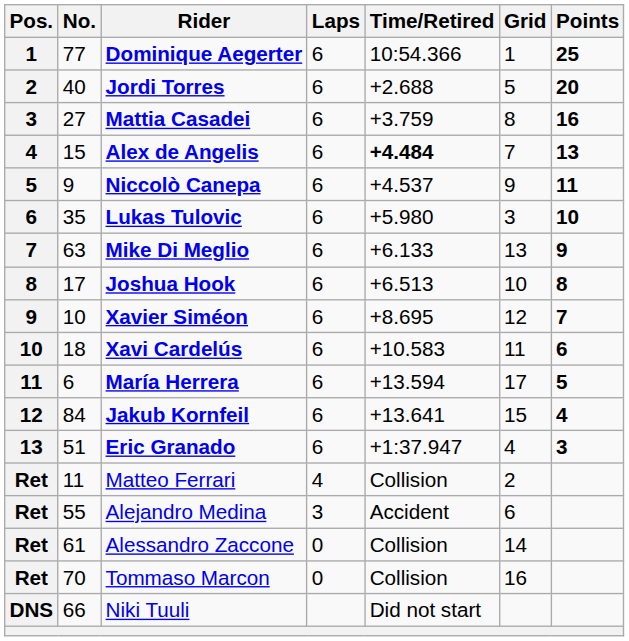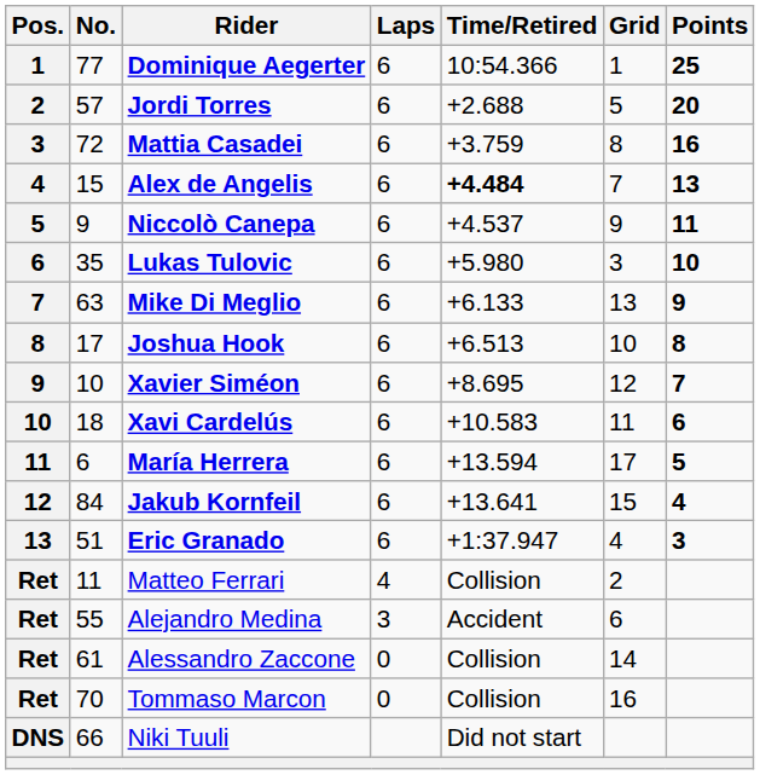Jordi Torres | No.: 40 -> 57
Mattia Casadei | No.: 27 -> 72
